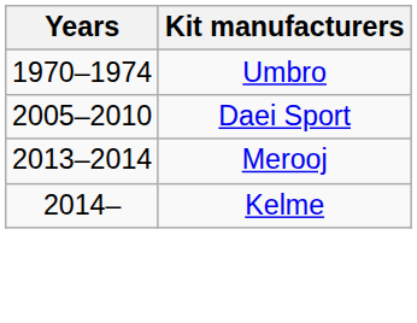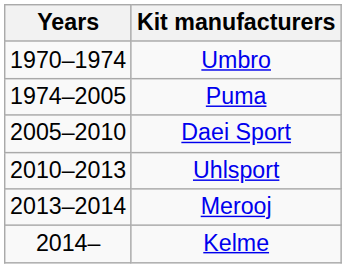+ row: 1974–2005 | Puma
+ row: 2010–2013 | Uhlsport
